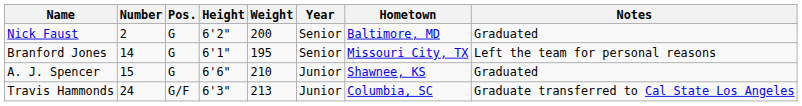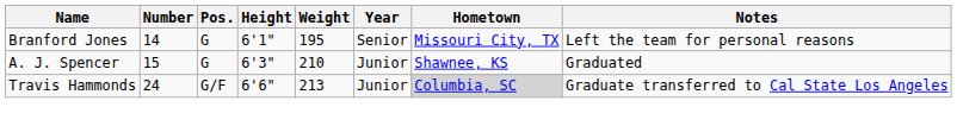- row: Nick Faust | 2 | G | 6'2" | 200 | Senior | Baltimore, MD | Graduated
A. J. Spencer | Height: 6'6" -> 6'3"
Travis Hammonds | Height: 6'3" -> 6'6"
Travis Hammonds | Hometown: no background -> lightgrey background
